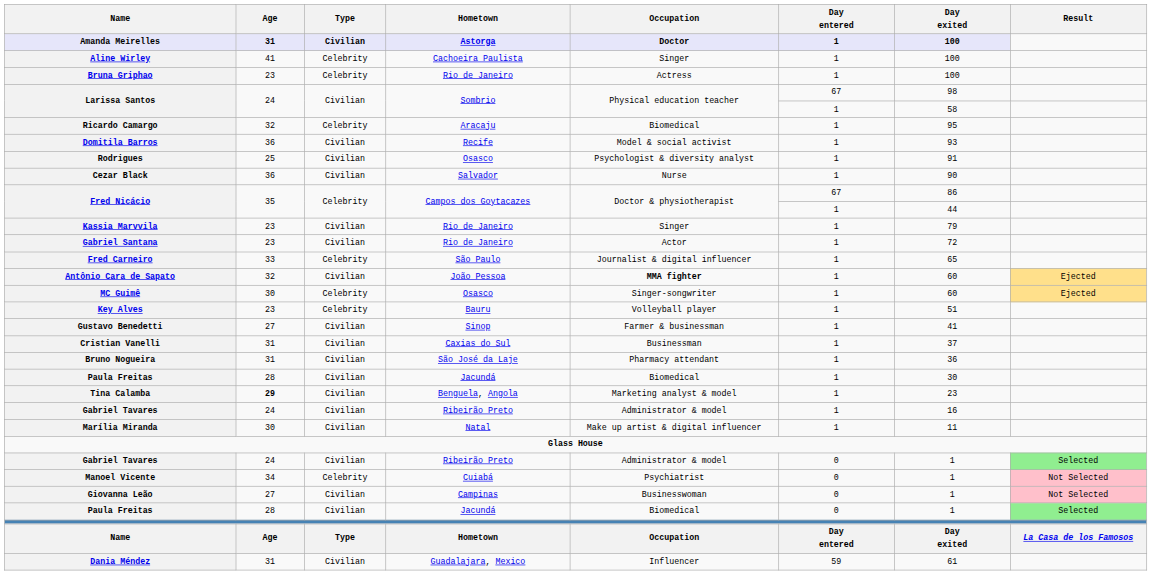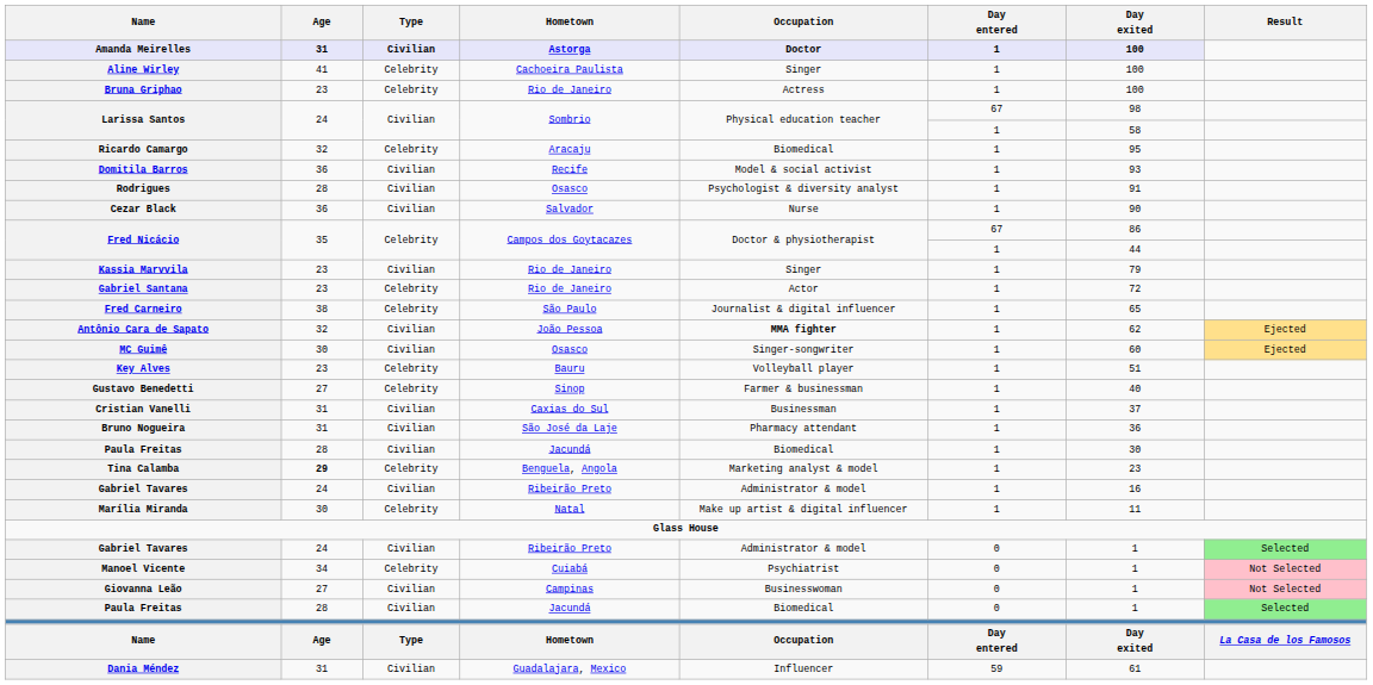Rodrigues | Age: 25 -> 28
Gabriel Santana | Type: Civilian -> Celebrity
Fred Carneiro | Age: 33 -> 38
Antônio Cara de Sapato | Day exited: 60 -> 62
MC Guimê | Type: Celebrity -> Civilian
Gustavo Benedetti | Type: Civilian -> Celebrity
Gustavo Benedetti | Day exited: 41 -> 40
Tina Calamba | Type: Civilian -> Celebrity
Marília Miranda | Type: Civilian -> Celebrity
